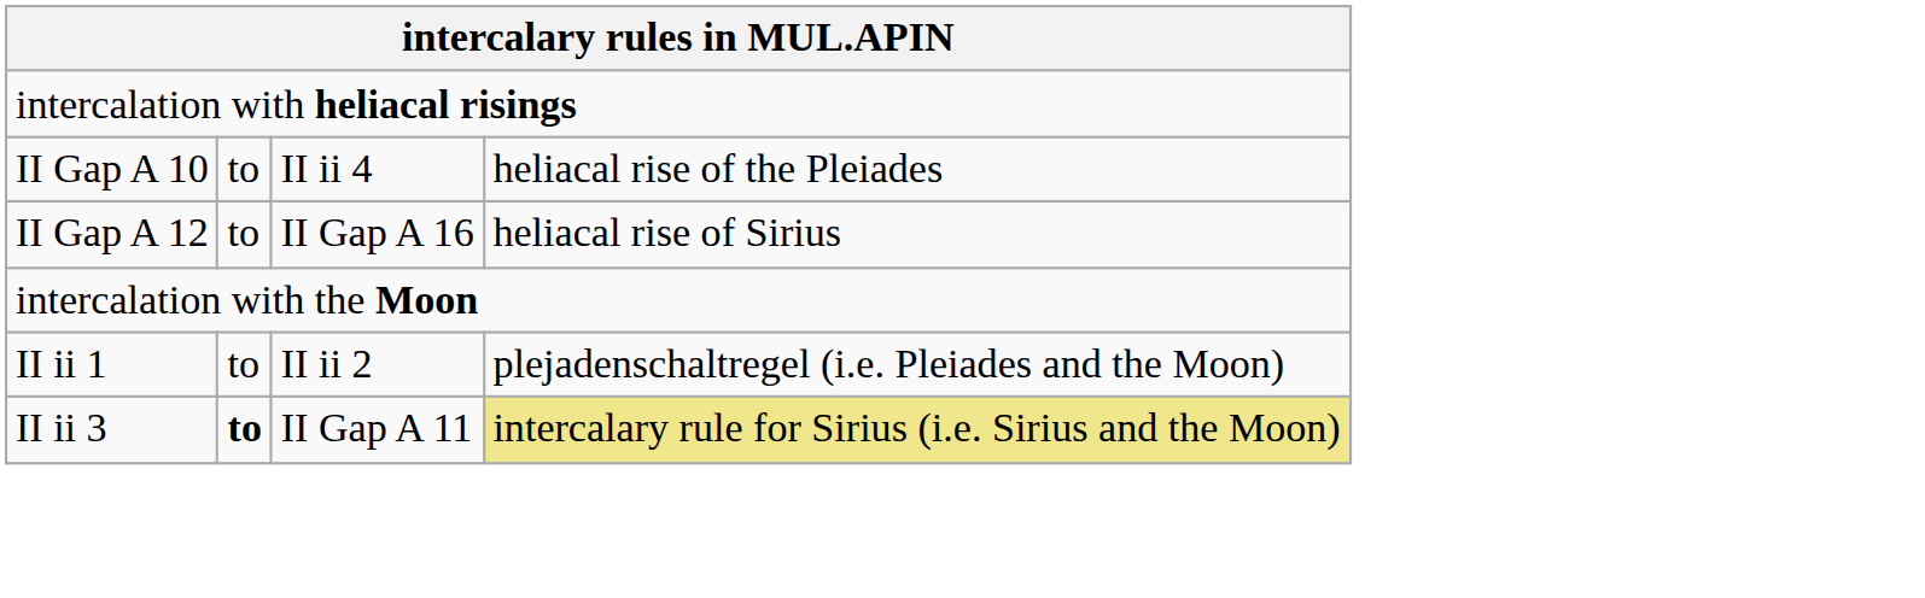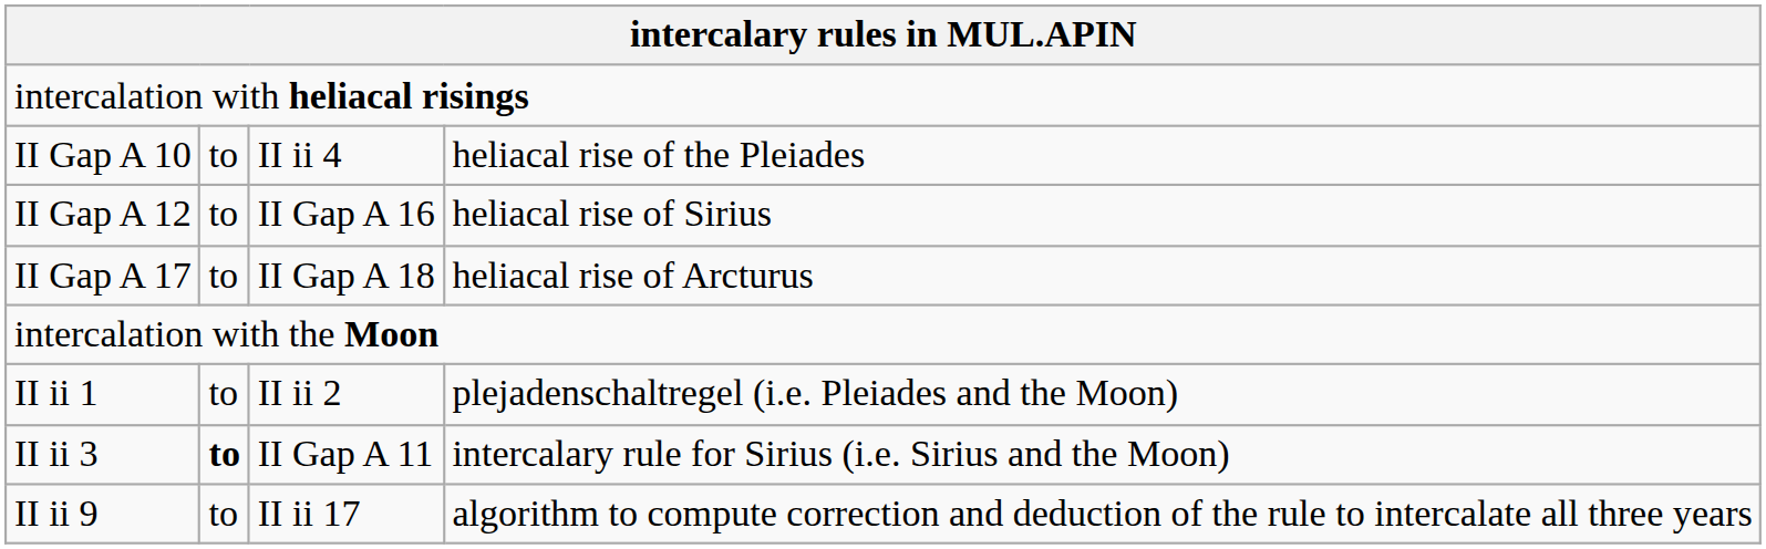+ row: II Gap A 17 | to | II Gap A 18 | heliacal rise of Arcturus
II ii 3 | column 4: khaki background -> no background
+ row: II ii 9 | to | II ii 17 | algorithm to compute correction and deduction of the rule to intercalate all three years
